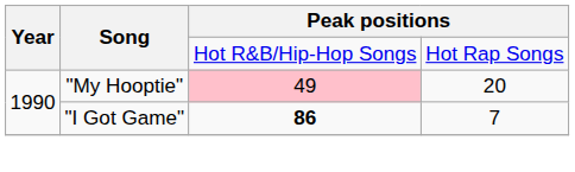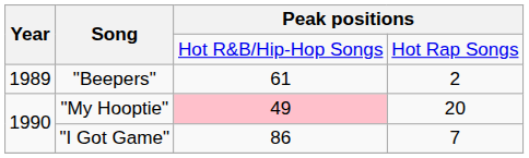+ row: 1989 | "Beepers" | 61 | 2
"I Got Game" | column 3: bold -> normal
